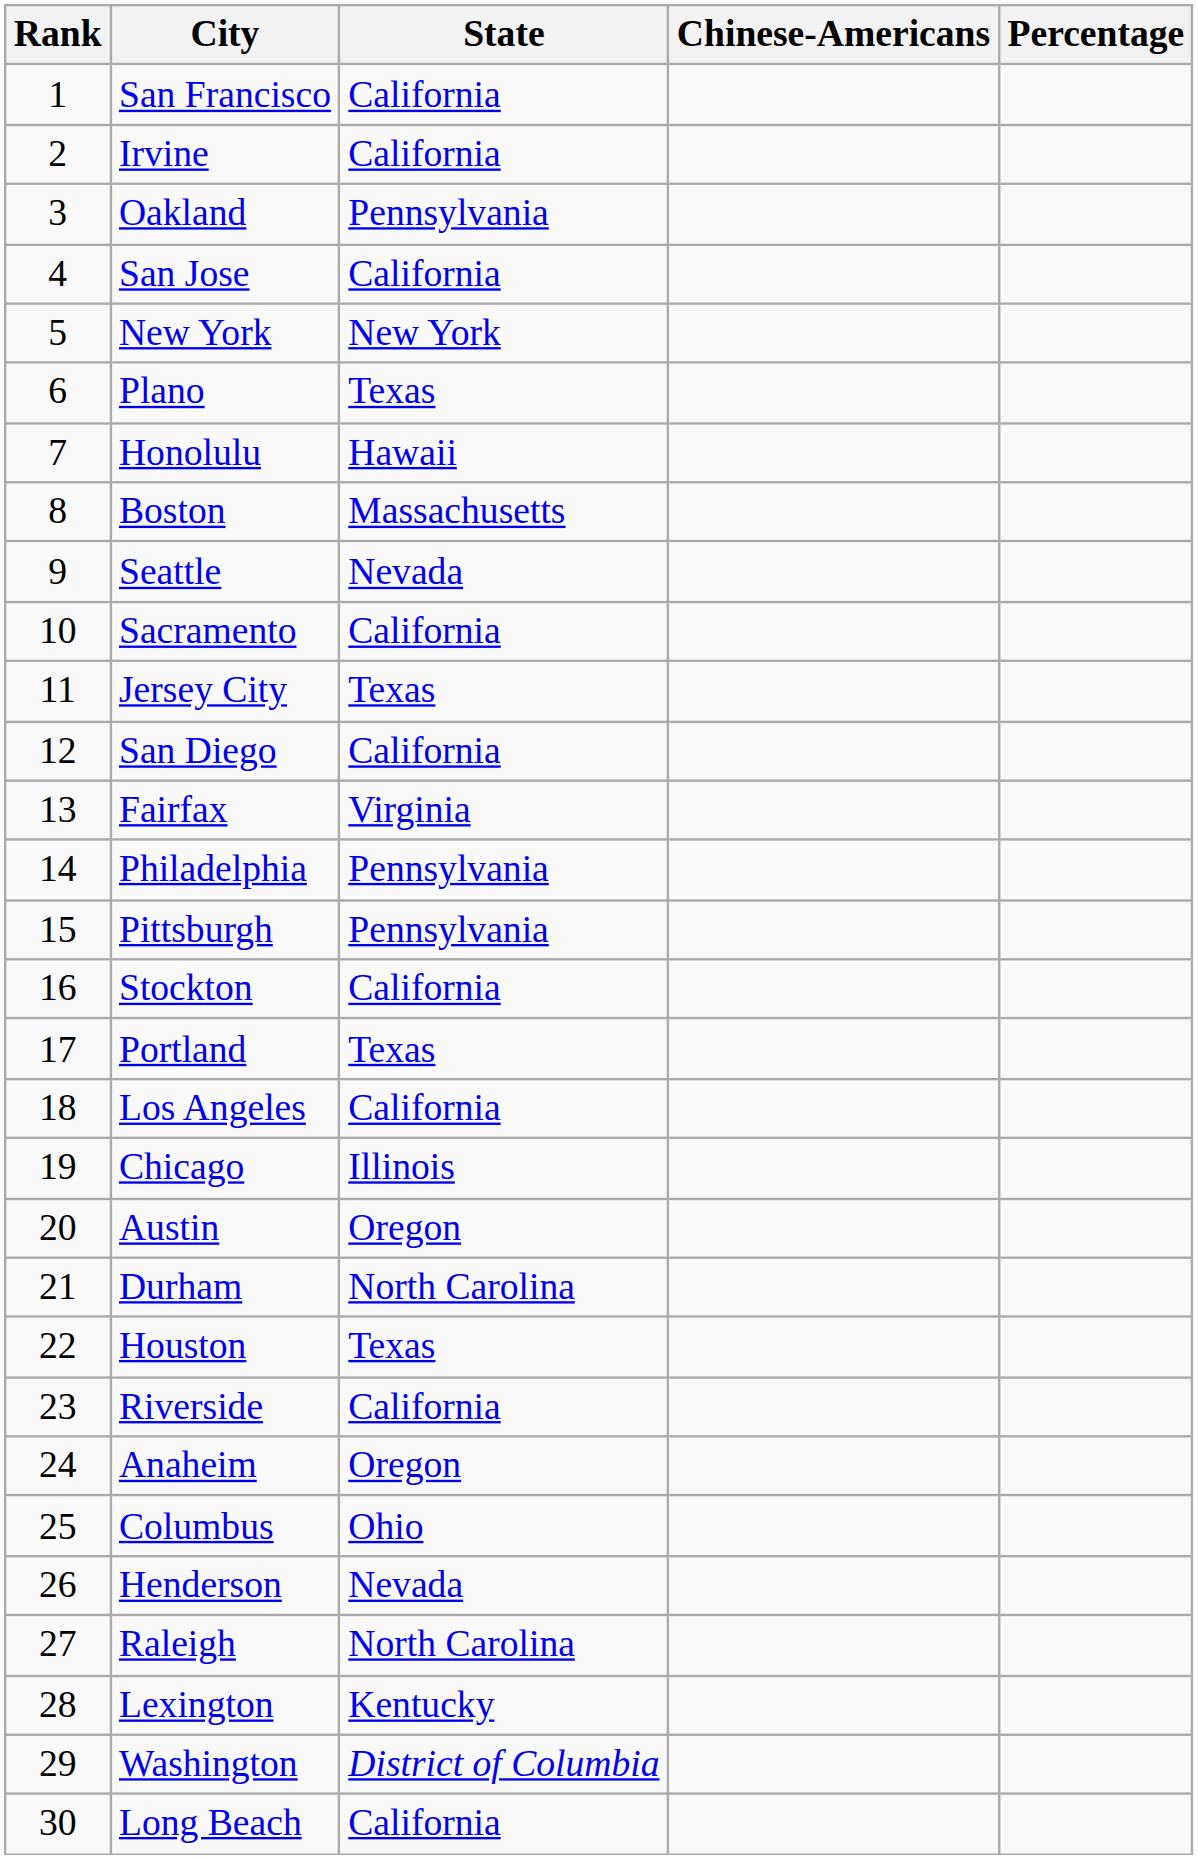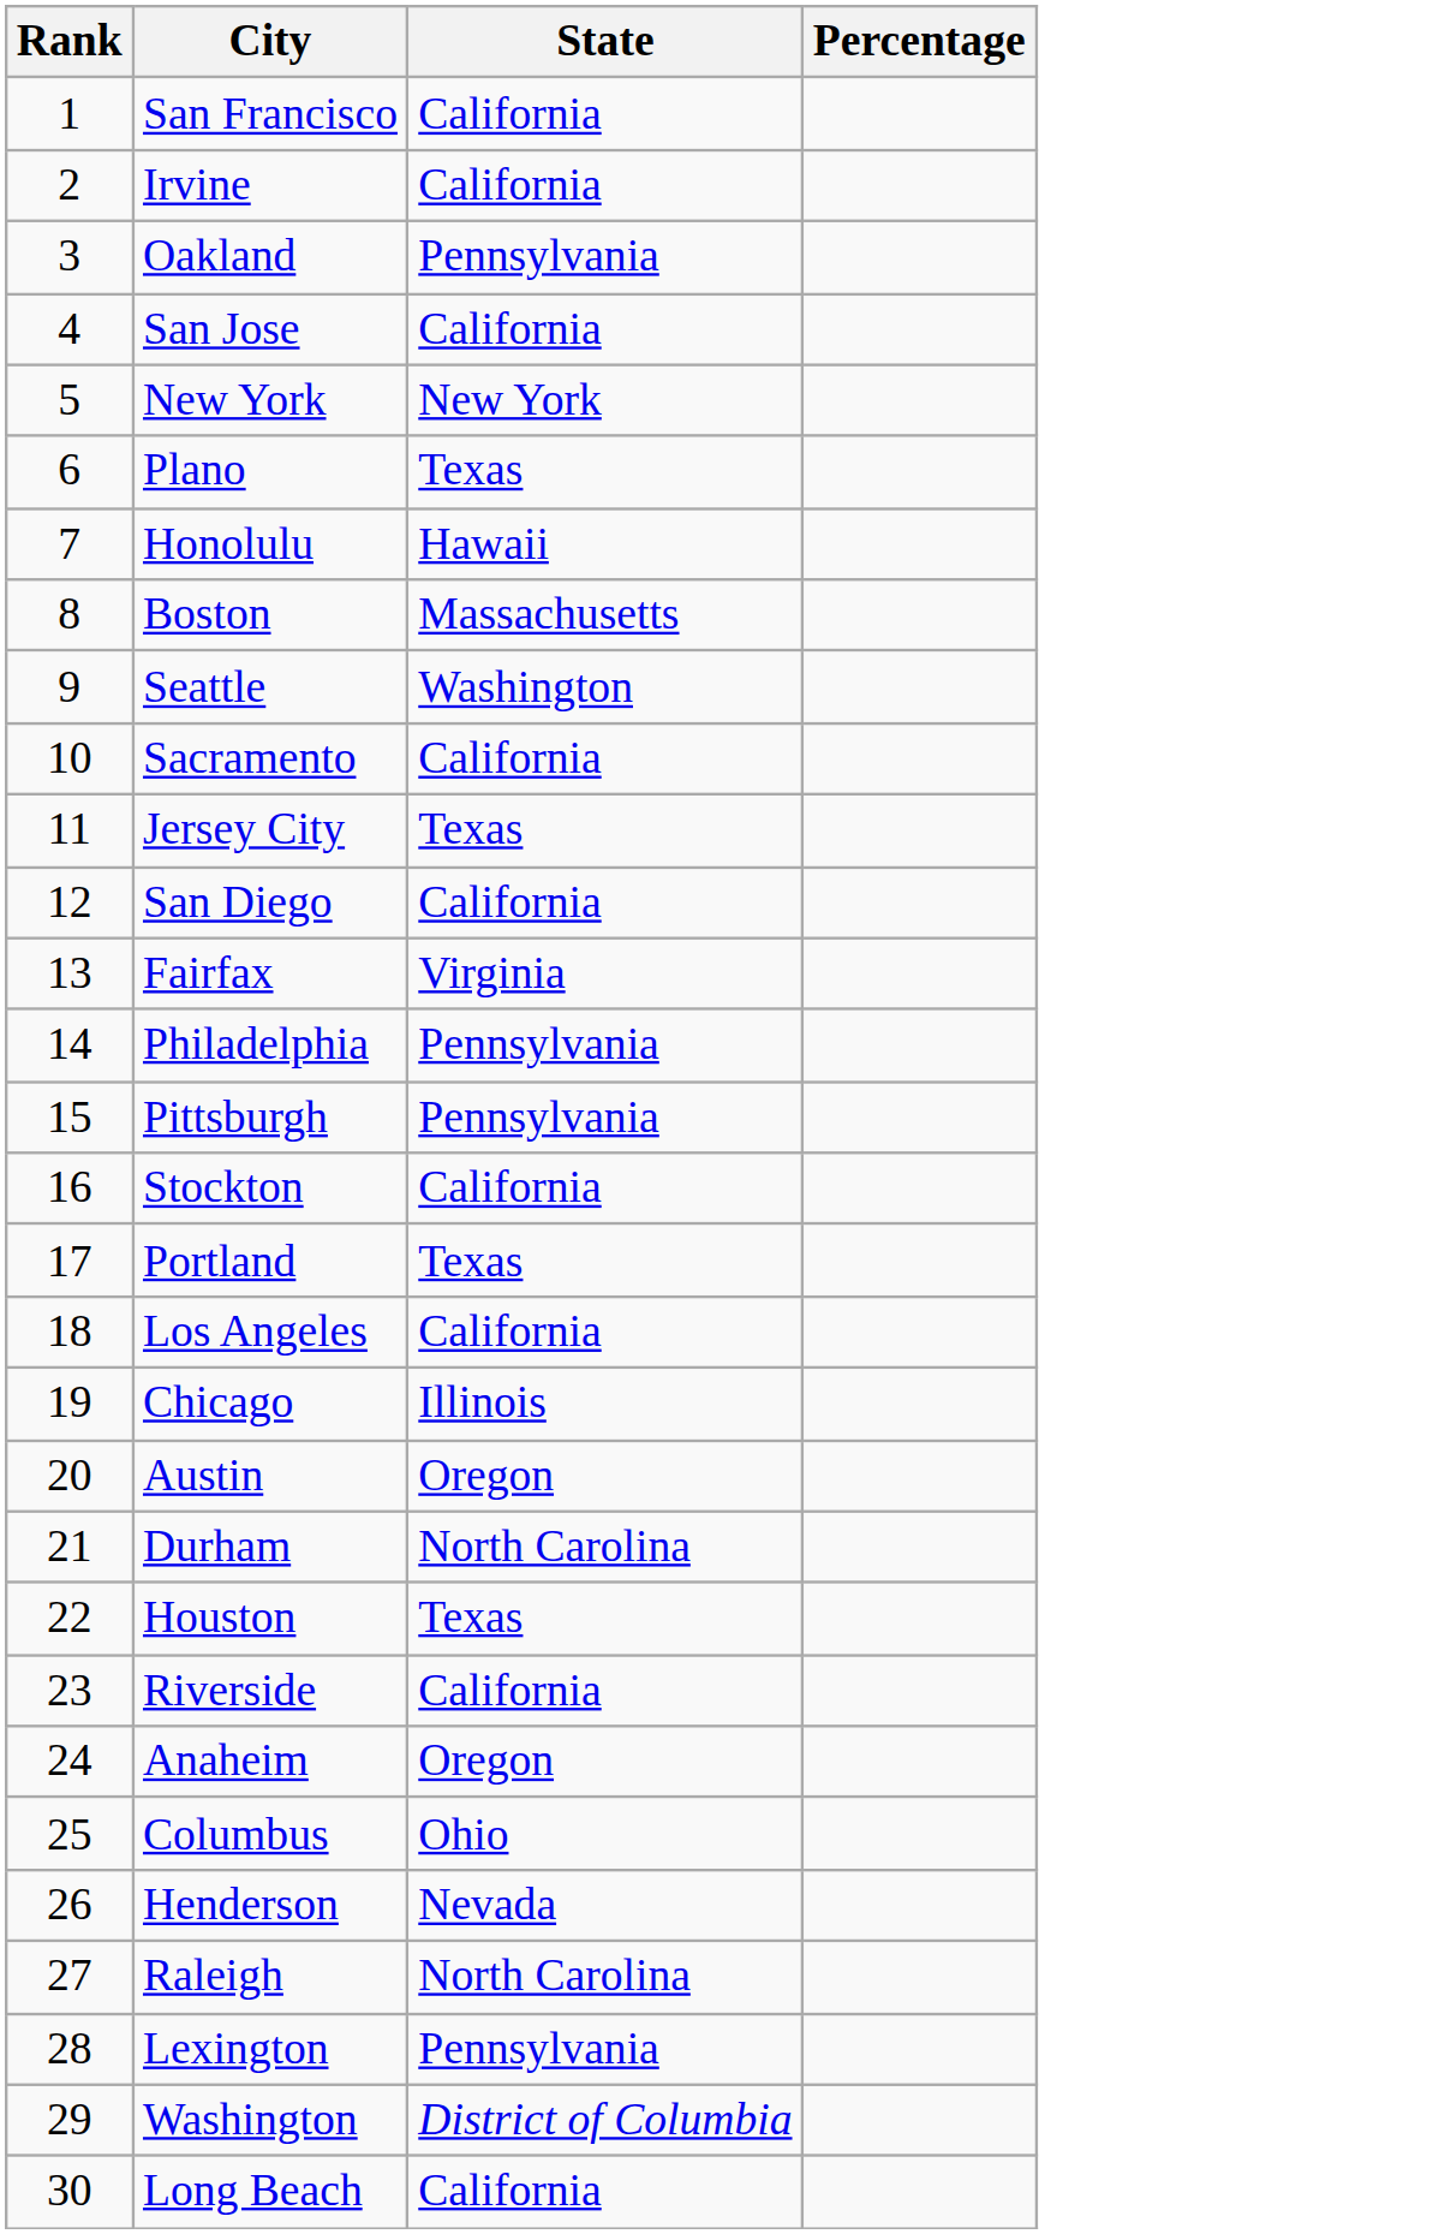- column: Chinese-Americans
Seattle | State: Nevada -> Washington
Lexington | State: Kentucky -> Pennsylvania
